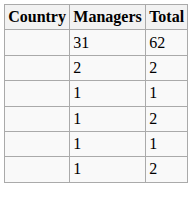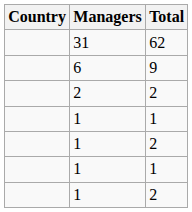+ row: 6 | 9
